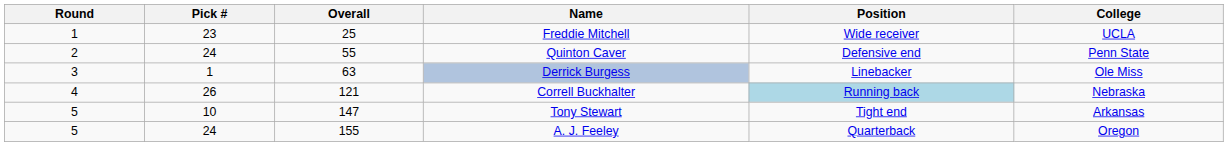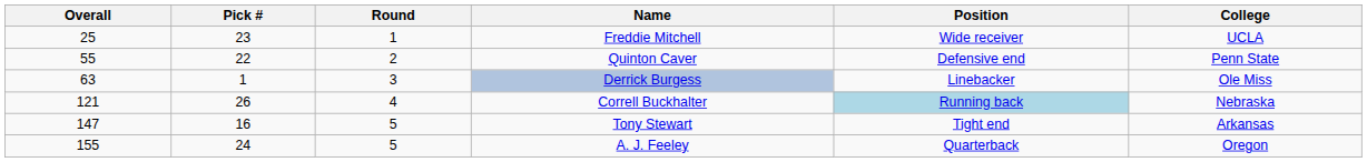columns swapped: Round <-> Overall
Quinton Caver | Pick #: 24 -> 22
Tony Stewart | Pick #: 10 -> 16
